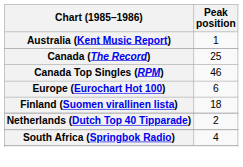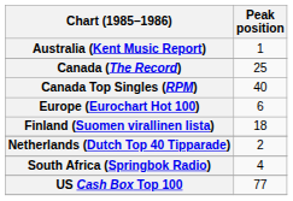Canada Top Singles (RPM) | Peak position: 46 -> 40
+ row: US Cash Box Top 100 | 77
